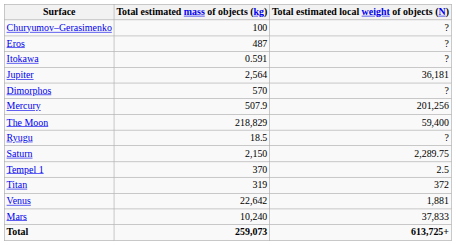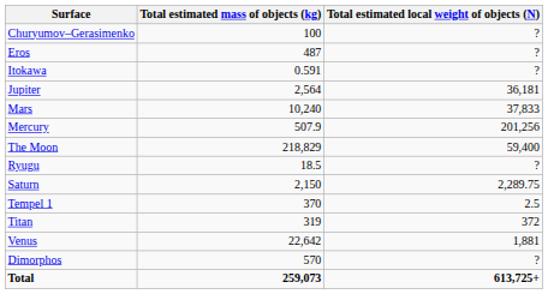rows swapped: Mars <-> Dimorphos
